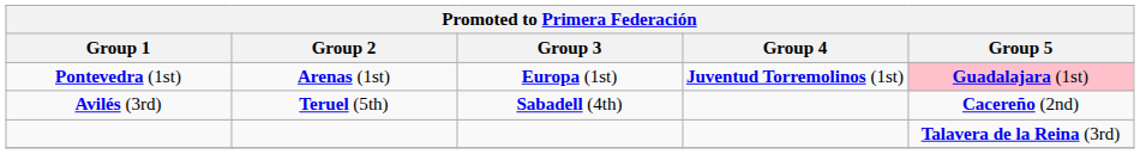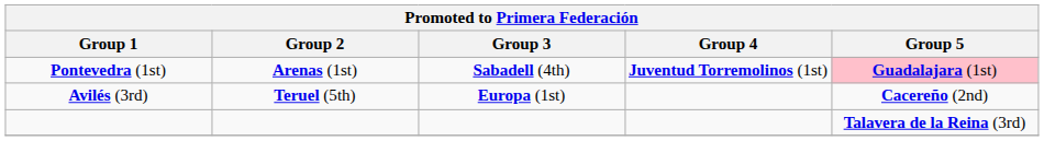Pontevedra (1st) | Group 3: Europa (1st) -> Sabadell (4th)
Avilés (3rd) | Group 3: Sabadell (4th) -> Europa (1st)
